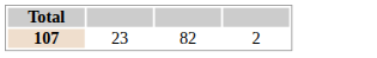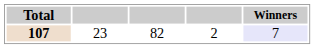+ column: Winners | 7
